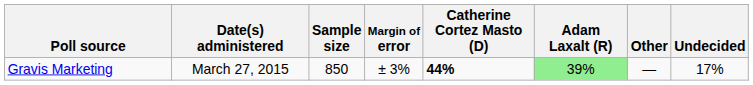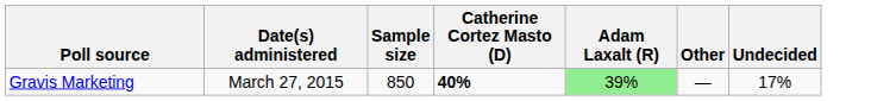- column: Margin of error | ± 3%
Gravis Marketing | Catherine Cortez Masto (D): 44% -> 40%
